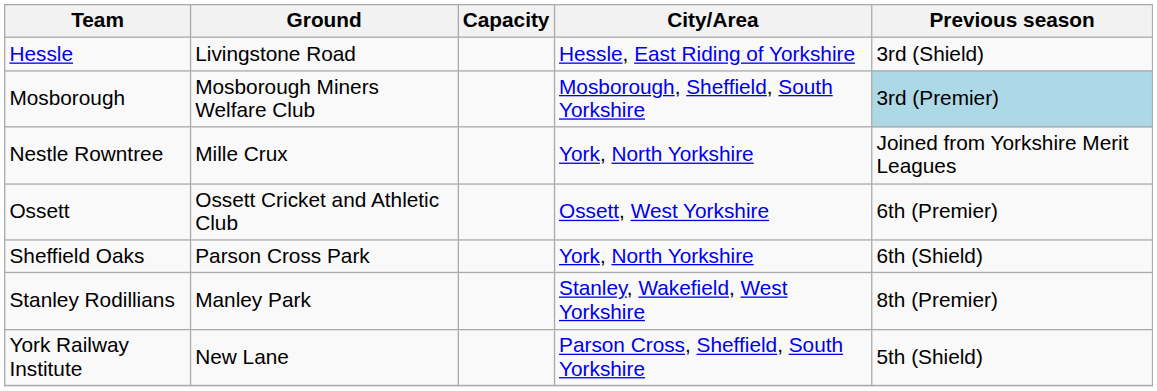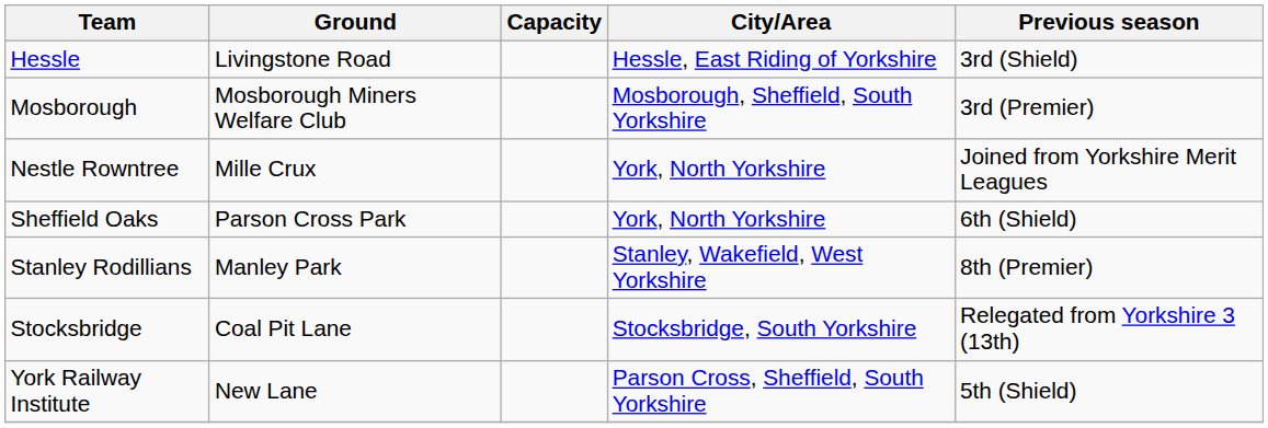Mosborough | Previous season: lightblue background -> no background
- row: Ossett | Ossett Cricket and Athletic Club | Ossett, West Yorkshire | 6th (Premier)
+ row: Stocksbridge | Coal Pit Lane | Stocksbridge, South Yorkshire | Relegated from Yorkshire 3 (13th)
